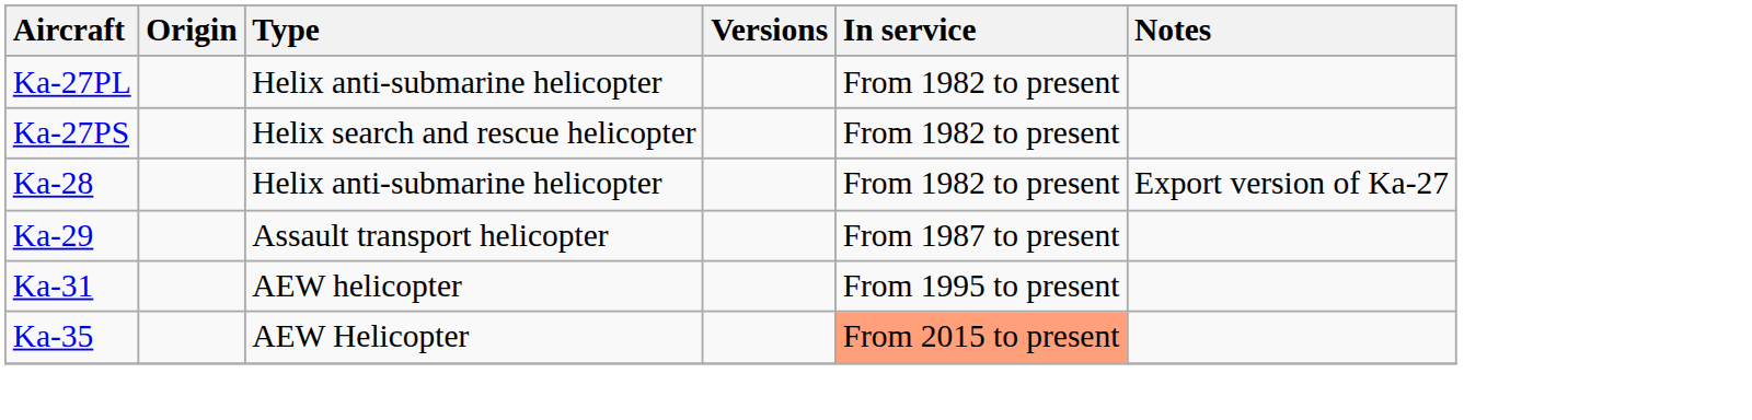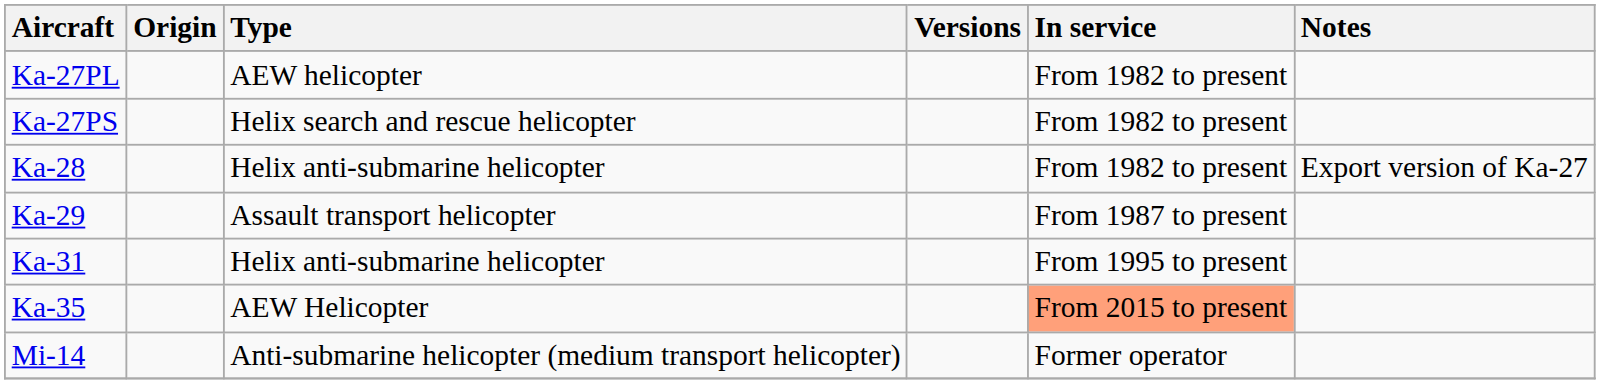Ka-27PL | Type: Helix anti-submarine helicopter -> AEW helicopter
Ka-31 | Type: AEW helicopter -> Helix anti-submarine helicopter
+ row: Mi-14 | Anti-submarine helicopter (medium transport helicopter) | Former operator
